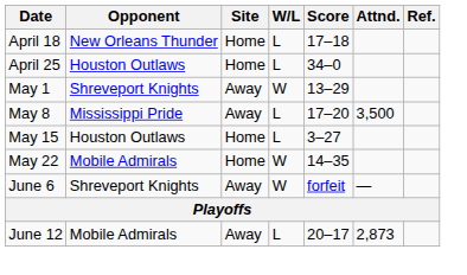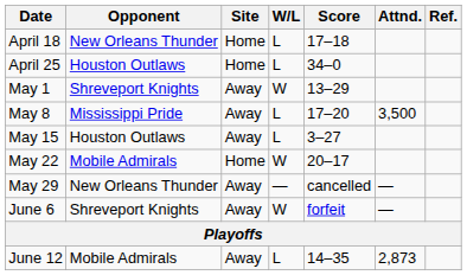May 15 | Site: Home -> Away
May 22 | Score: 14–35 -> 20–17
+ row: May 29 | New Orleans Thunder | Away | — | cancelled | —
June 12 | Score: 20–17 -> 14–35
